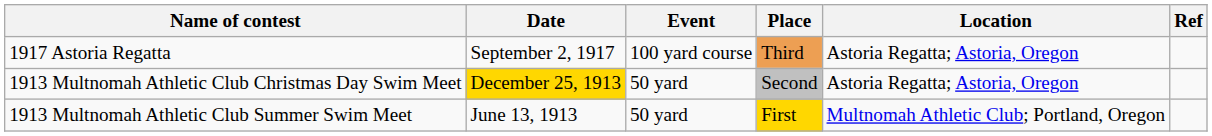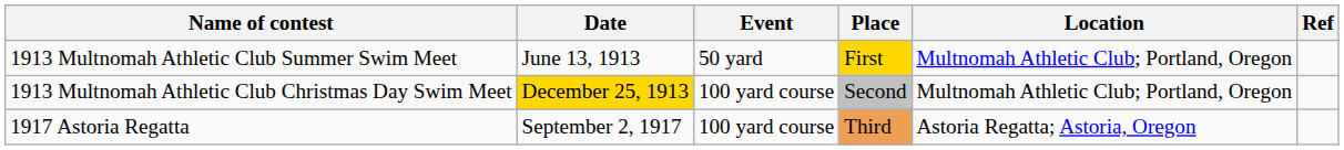rows swapped: 1913 Multnomah Athletic Club Summer Swim Meet <-> 1917 Astoria Regatta
1913 Multnomah Athletic Club Christmas Day Swim Meet | Event: 50 yard -> 100 yard course
1913 Multnomah Athletic Club Christmas Day Swim Meet | Location: Astoria Regatta; Astoria, Oregon -> Multnomah Athletic Club; Portland, Oregon
